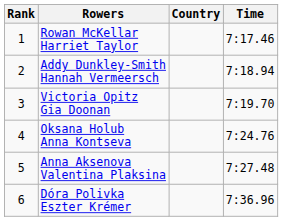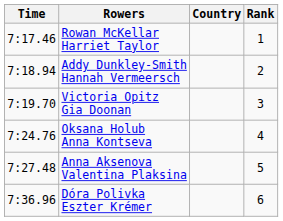columns swapped: Rank <-> Time
